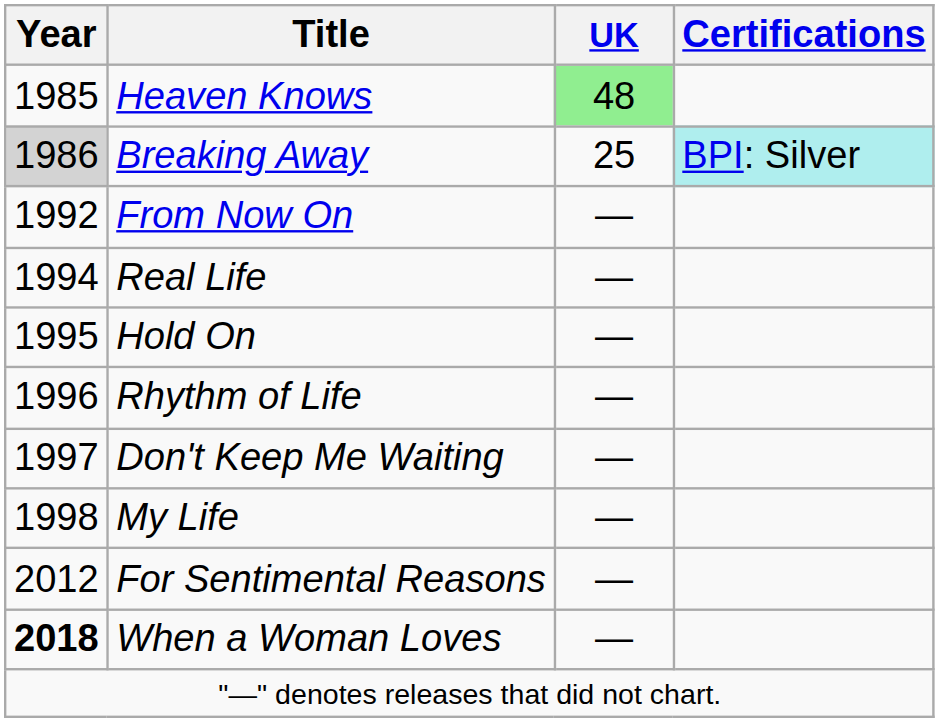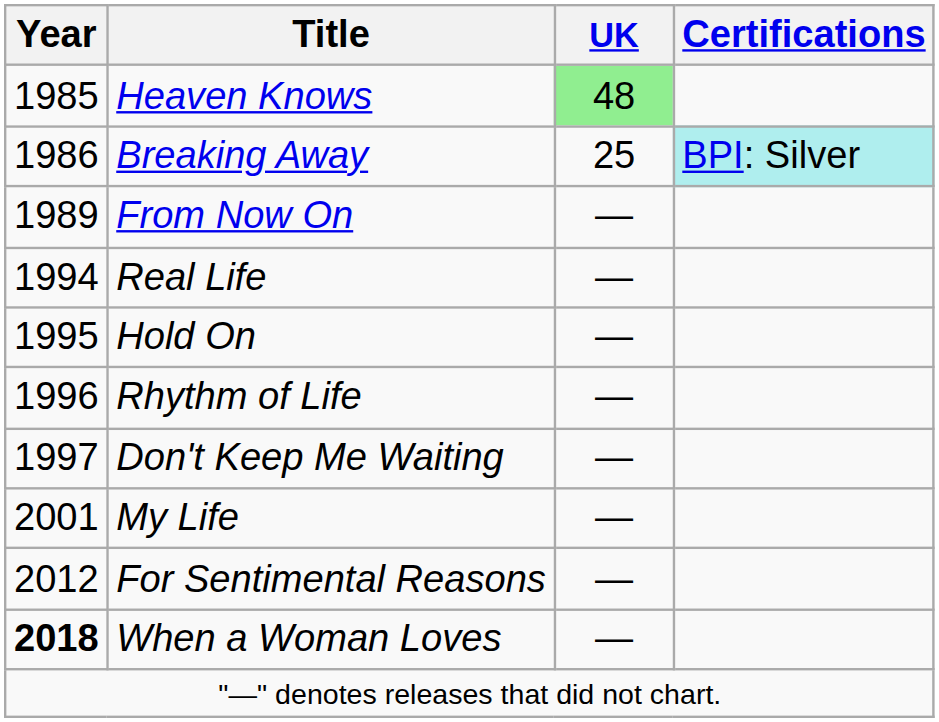Breaking Away | Year: lightgrey background -> no background
From Now On | Year: 1992 -> 1989
My Life | Year: 1998 -> 2001
